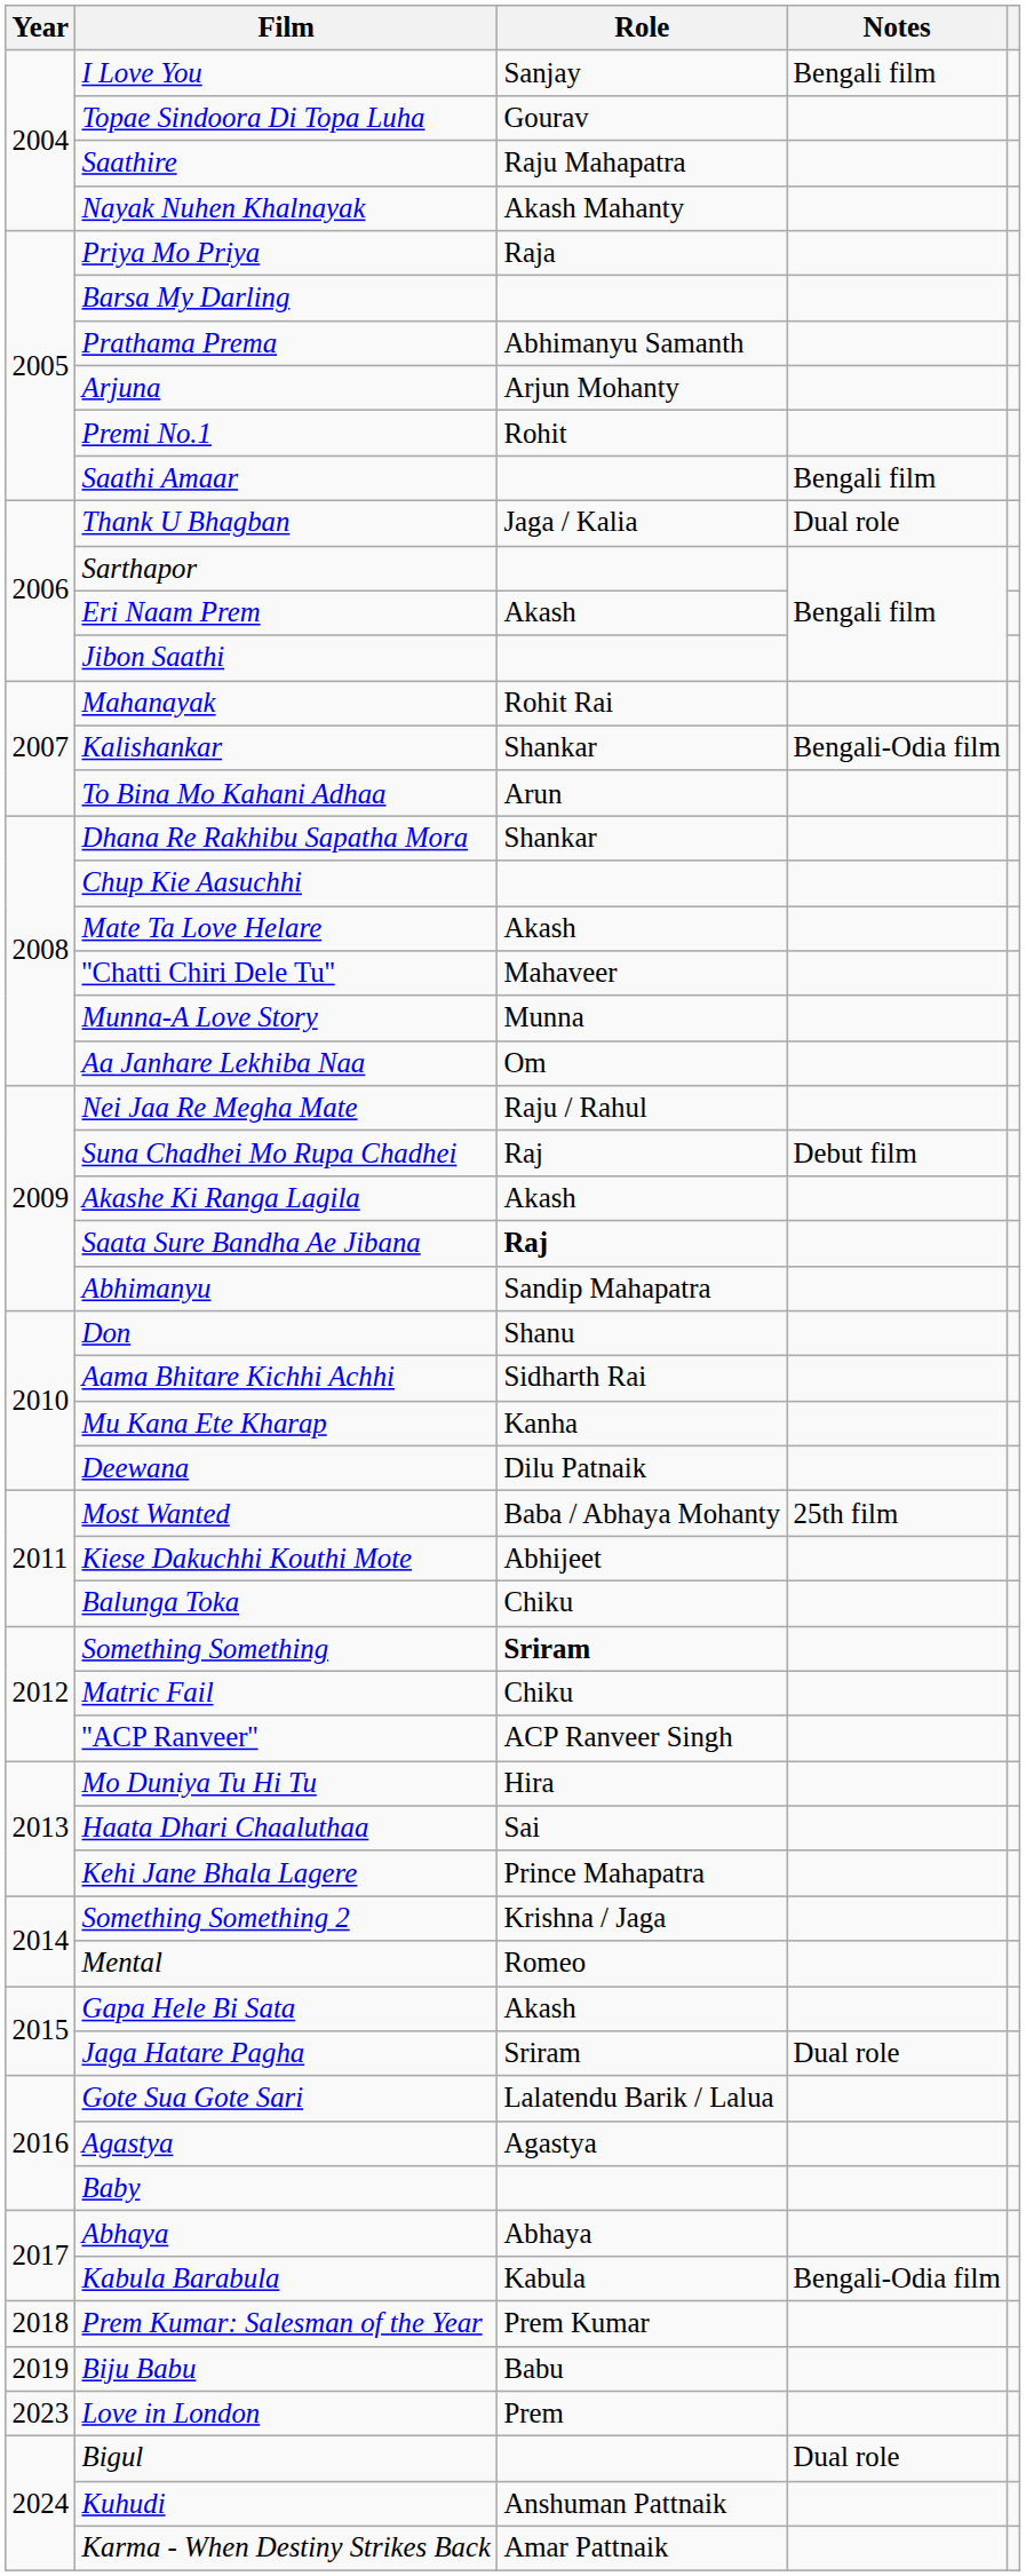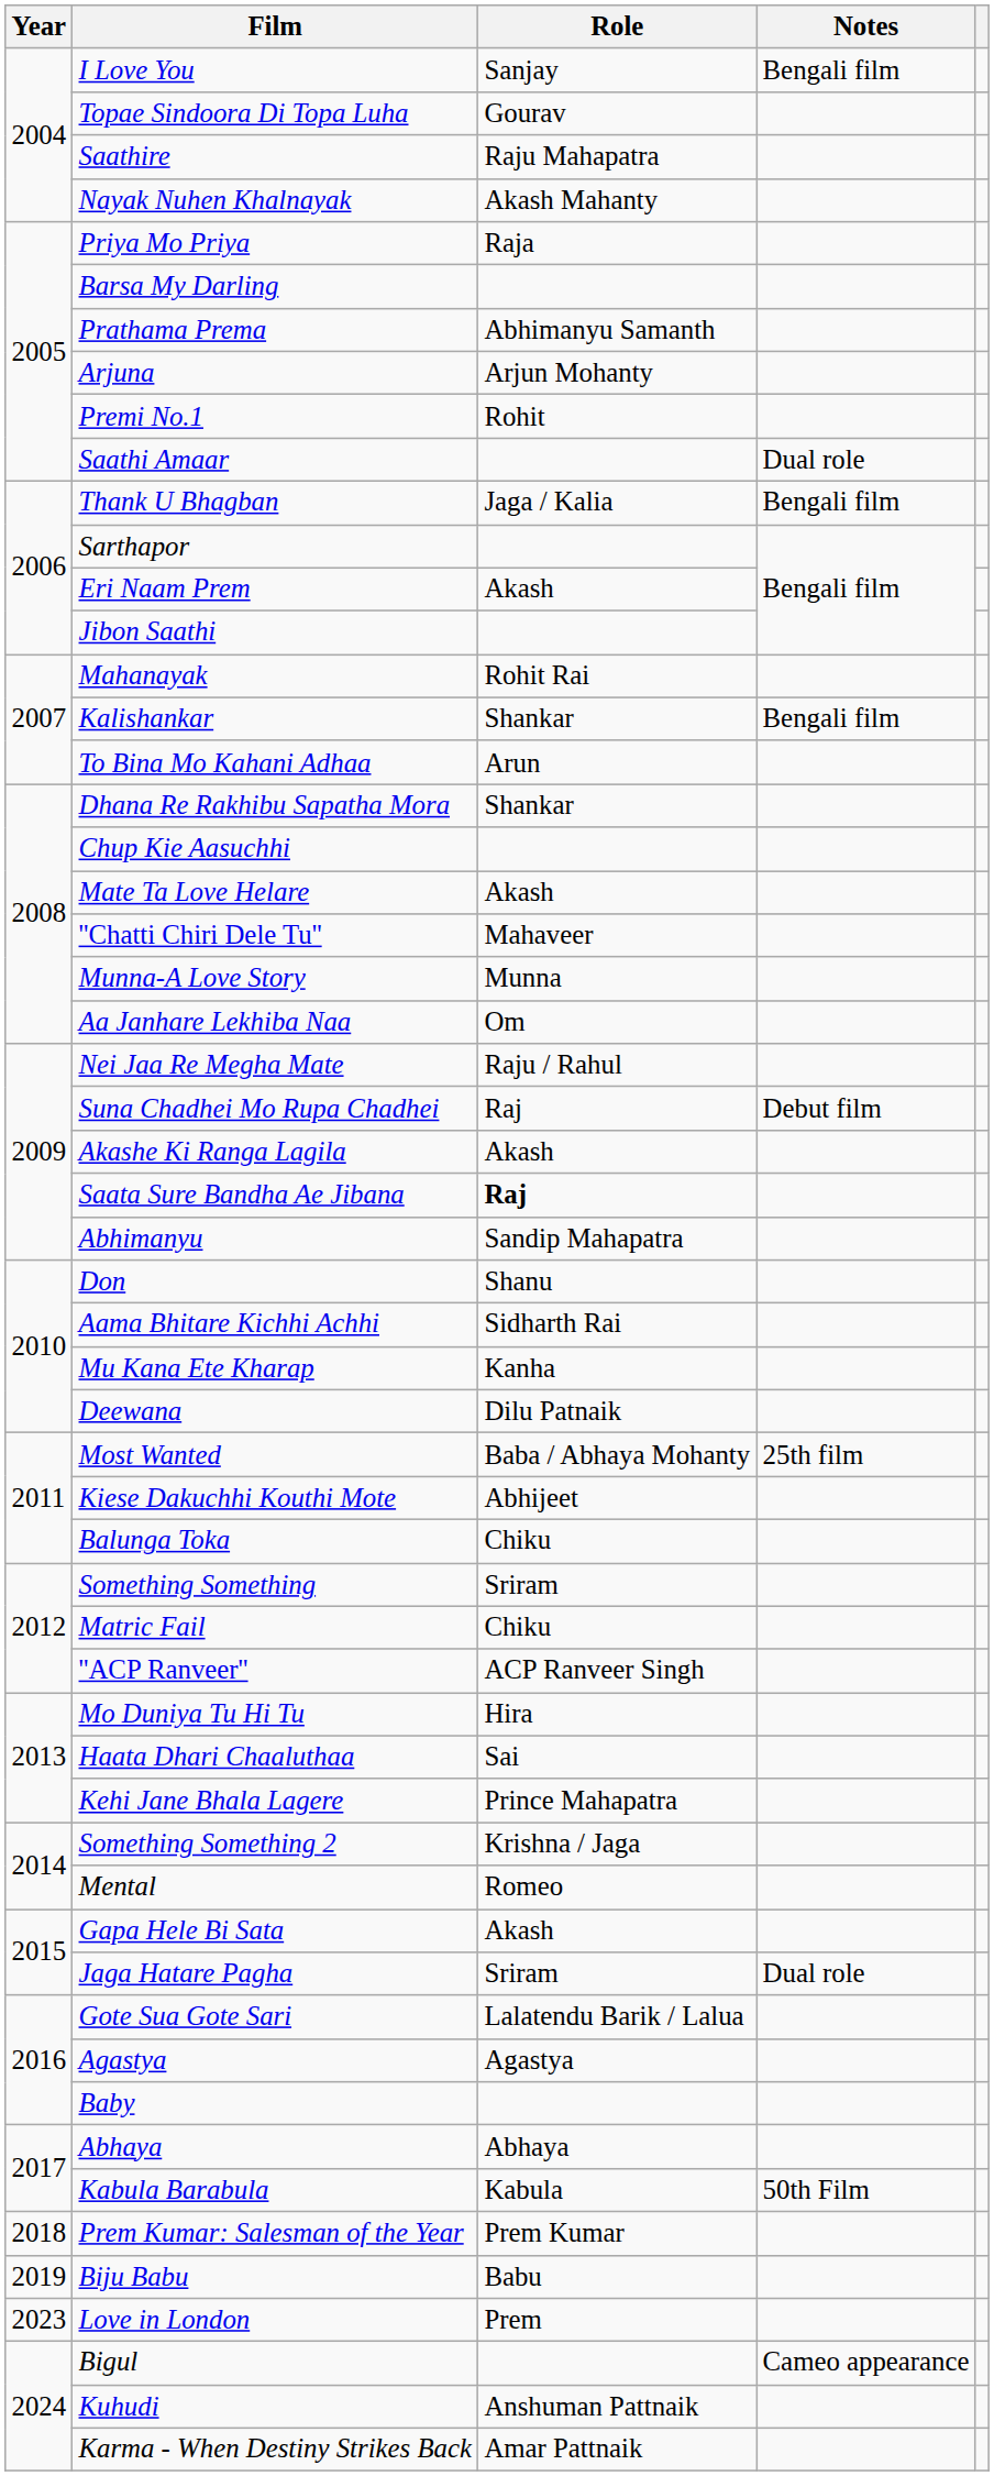Saathi Amaar | Notes: Bengali film -> Dual role
Thank U Bhagban | Notes: Dual role -> Bengali film
Kalishankar | Notes: Bengali-Odia film -> Bengali film
Something Something | Role: bold -> normal
Kabula Barabula | Notes: Bengali-Odia film -> 50th Film
Bigul | Notes: Dual role -> Cameo appearance
